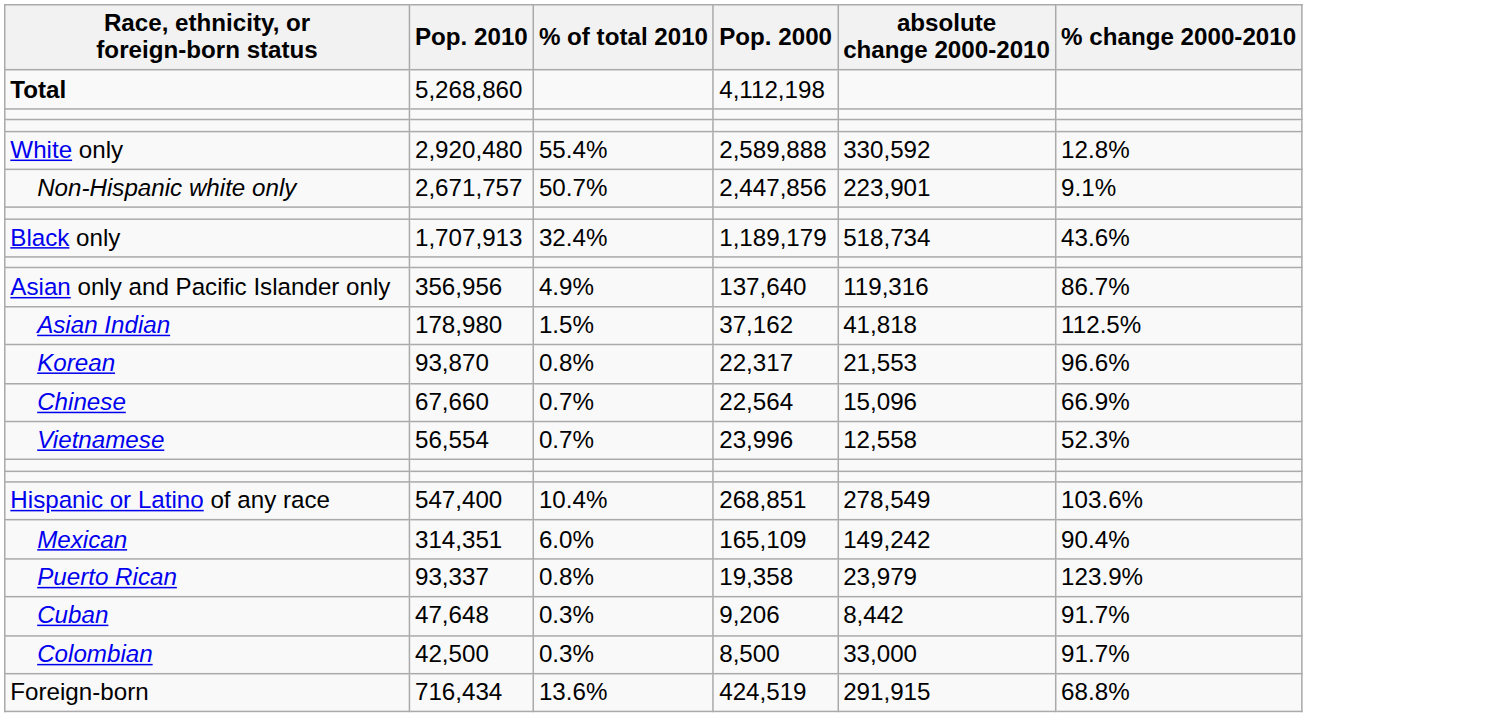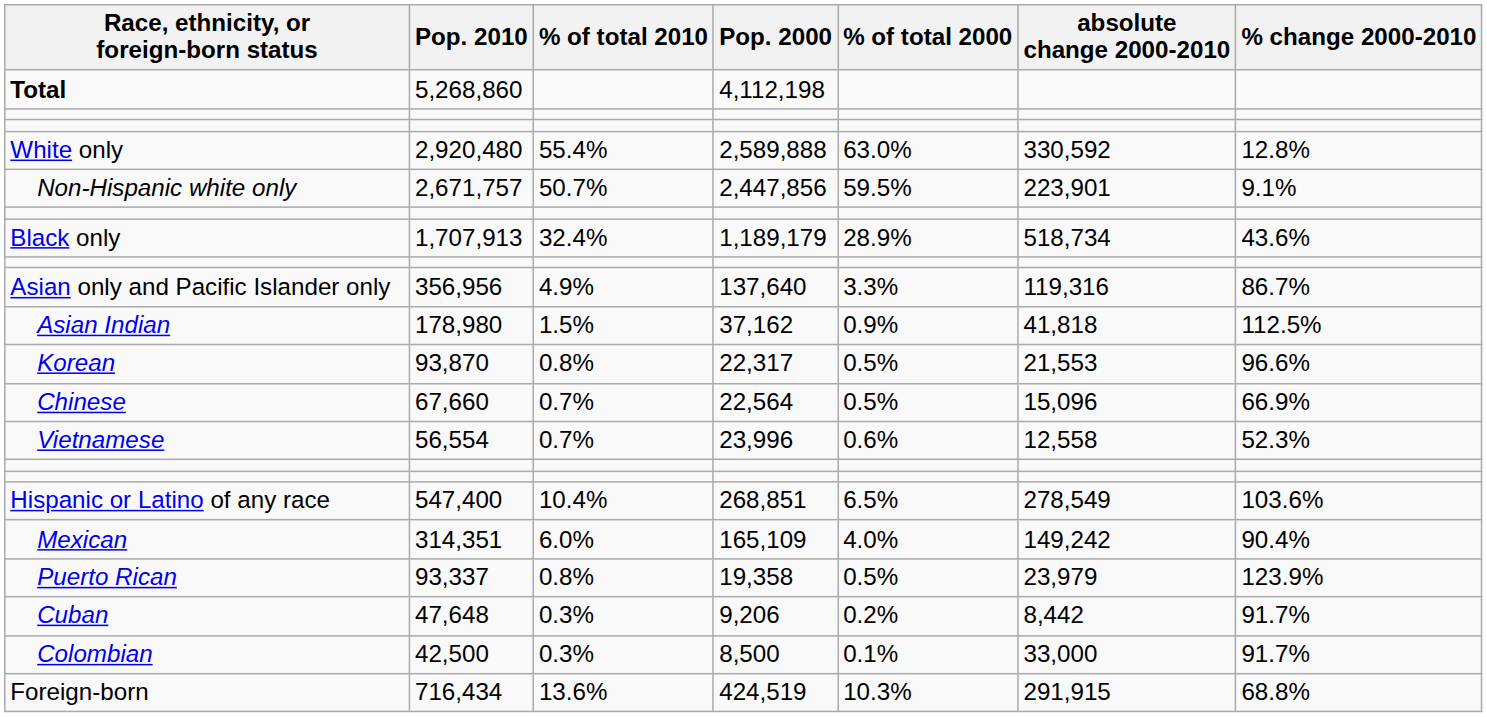+ column: % of total 2000 | 63.0% | 59.5% | 28.9% | 3.3% | 0.9% | 0.5% | 0.5% | 0.6% | 6.5% | 4.0% | 0.5% | 0.2% | 0.1% | 10.3%
